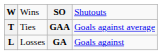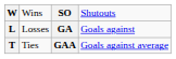rows swapped: GA <-> GAA
